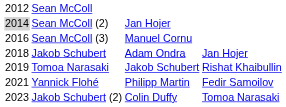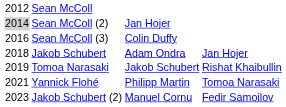Sean McColl (3) | column 3: Manuel Cornu -> Colin Duffy
Yannick Flohé | column 4: Fedir Samoilov -> Tomoa Narasaki
Jakob Schubert (2) | column 3: Colin Duffy -> Manuel Cornu
Jakob Schubert (2) | column 4: Tomoa Narasaki -> Fedir Samoilov
